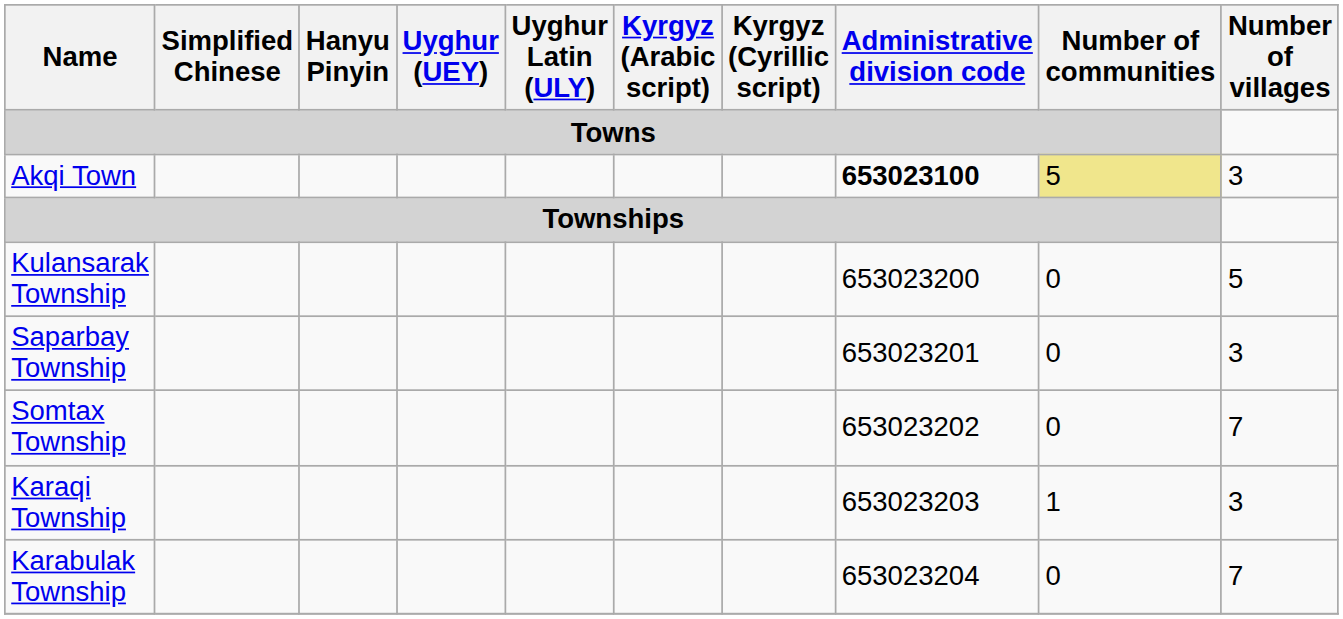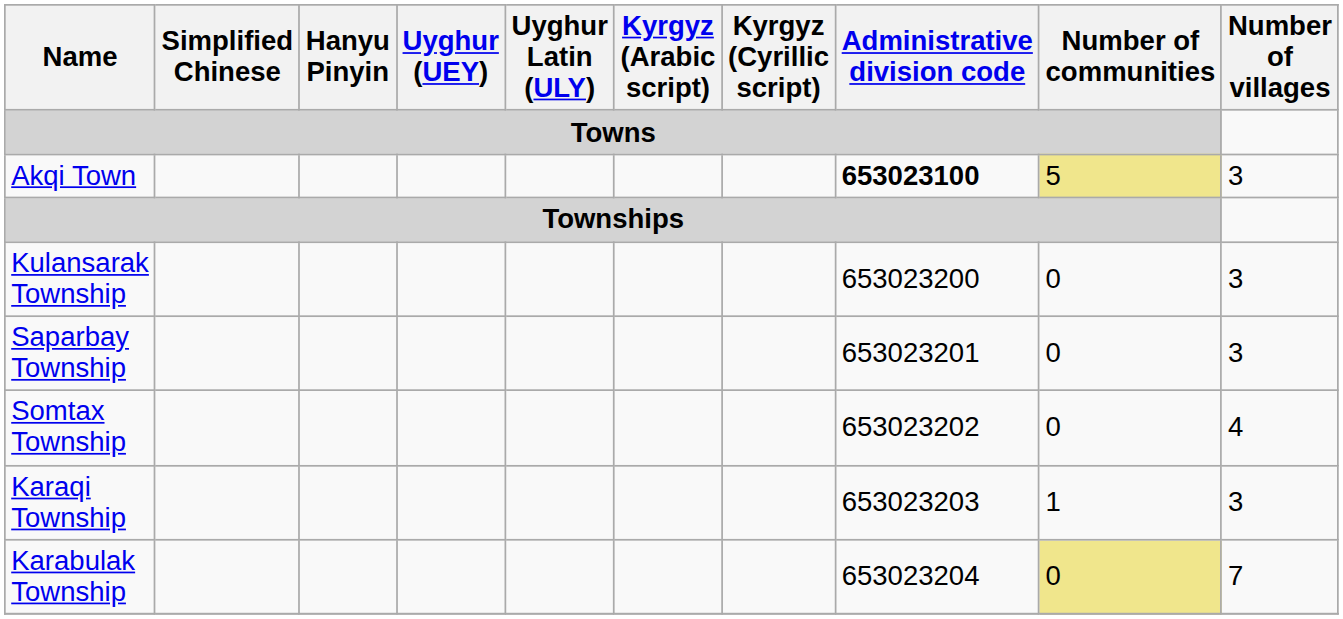Kulansarak Township | Number of villages: 5 -> 3
Somtax Township | Number of villages: 7 -> 4
Karabulak Township | Number of communities: no background -> khaki background
